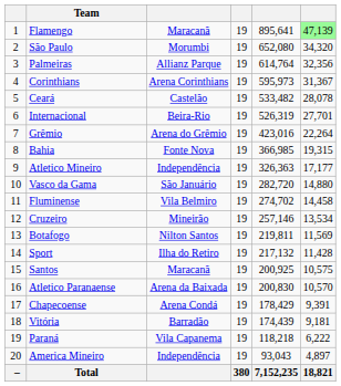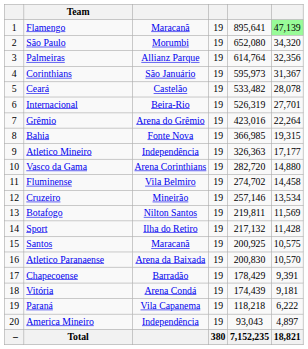Corinthians | column 3: Arena Corinthians -> São Januário
Vasco da Gama | column 3: São Januário -> Arena Corinthians
Chapecoense | column 3: Arena Condá -> Barradão
Vitória | column 3: Barradão -> Arena Condá
